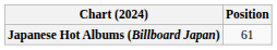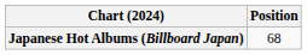Japanese Hot Albums (Billboard Japan) | Position: 61 -> 68
